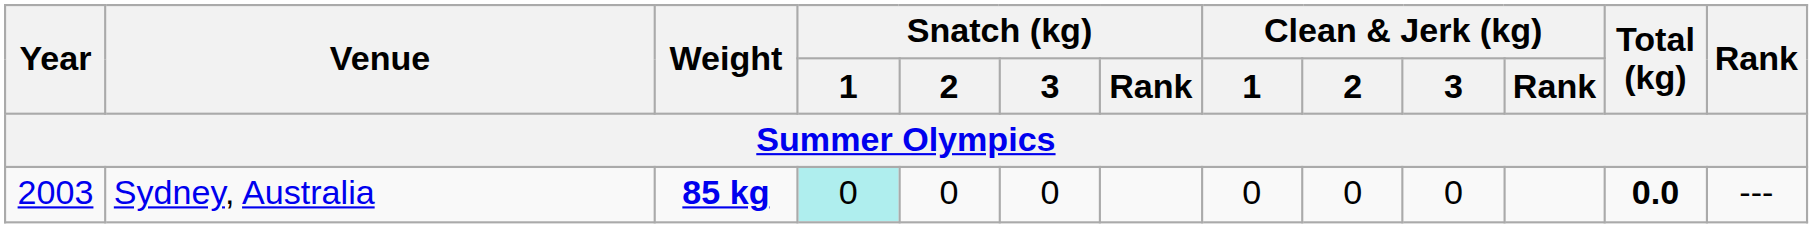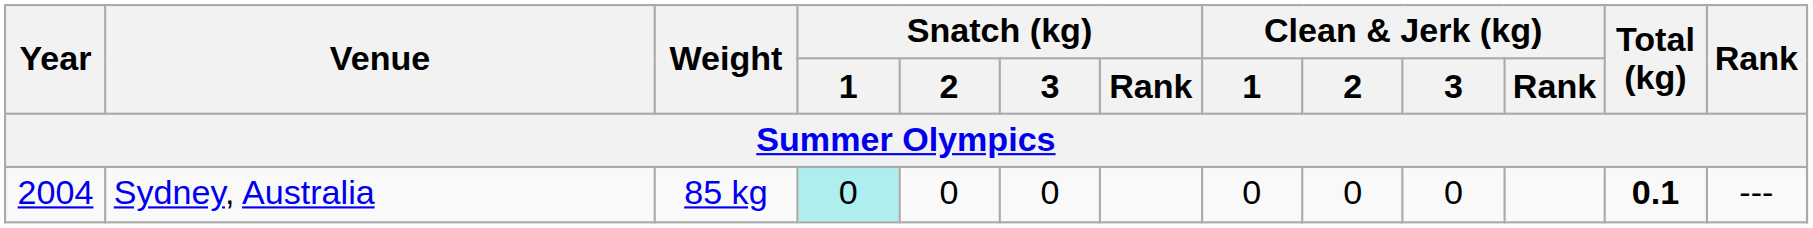Sydney, Australia | Year: 2003 -> 2004
Sydney, Australia | Weight: bold -> normal
Sydney, Australia | Total (kg): 0.0 -> 0.1
